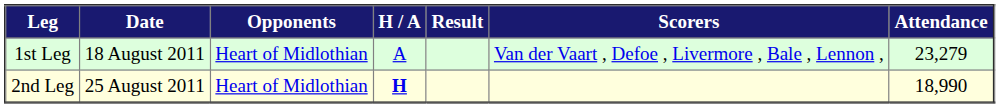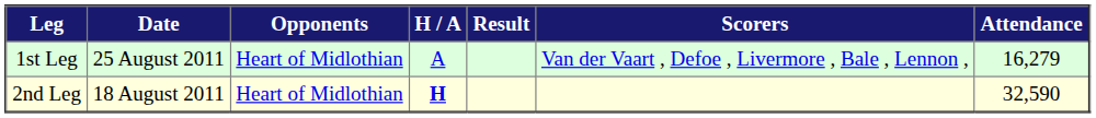1st Leg | Date: 18 August 2011 -> 25 August 2011
1st Leg | Attendance: 23,279 -> 16,279
2nd Leg | Date: 25 August 2011 -> 18 August 2011
2nd Leg | Attendance: 18,990 -> 32,590
